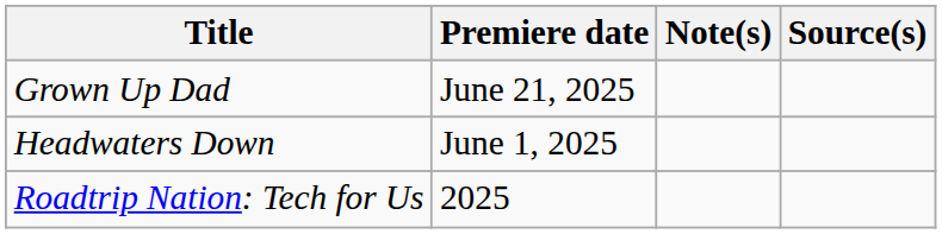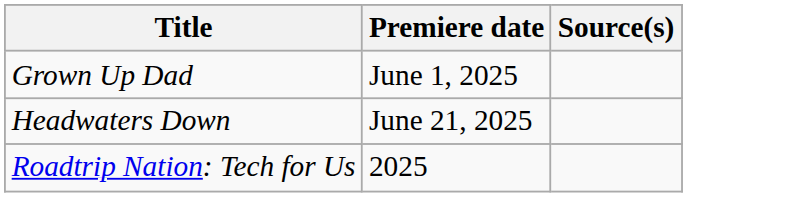- column: Note(s)
Grown Up Dad | Premiere date: June 21, 2025 -> June 1, 2025
Headwaters Down | Premiere date: June 1, 2025 -> June 21, 2025
